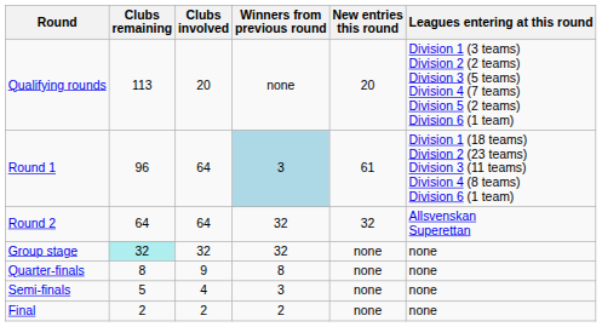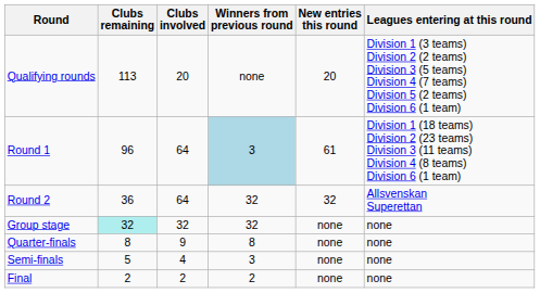Round 2 | Clubs remaining: 64 -> 36
